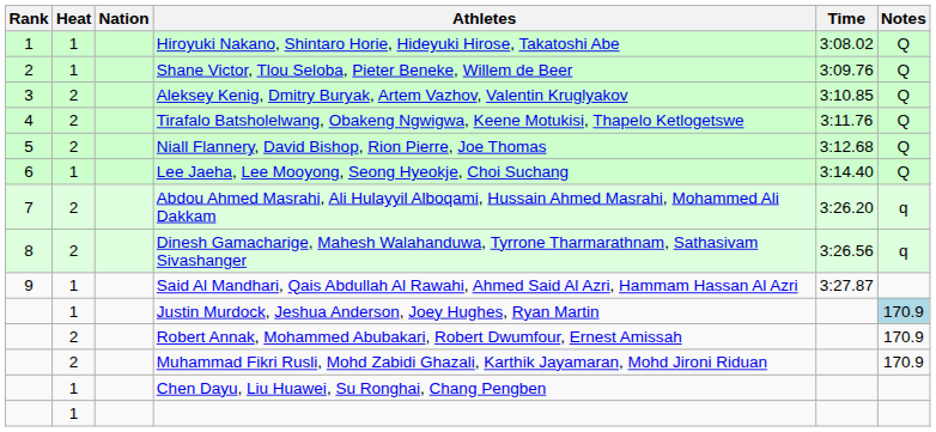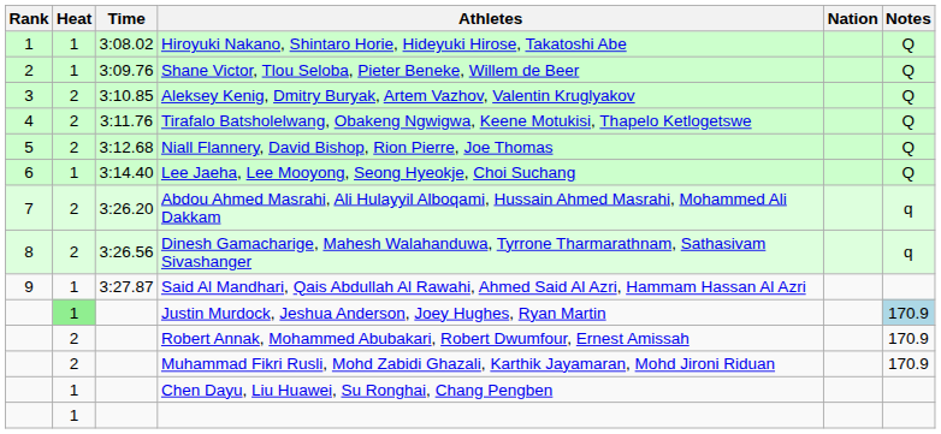columns swapped: Nation <-> Time
Justin Murdock, Jeshua Anderson, Joey Hughes, Ryan Martin | Heat: no background -> lightgreen background
